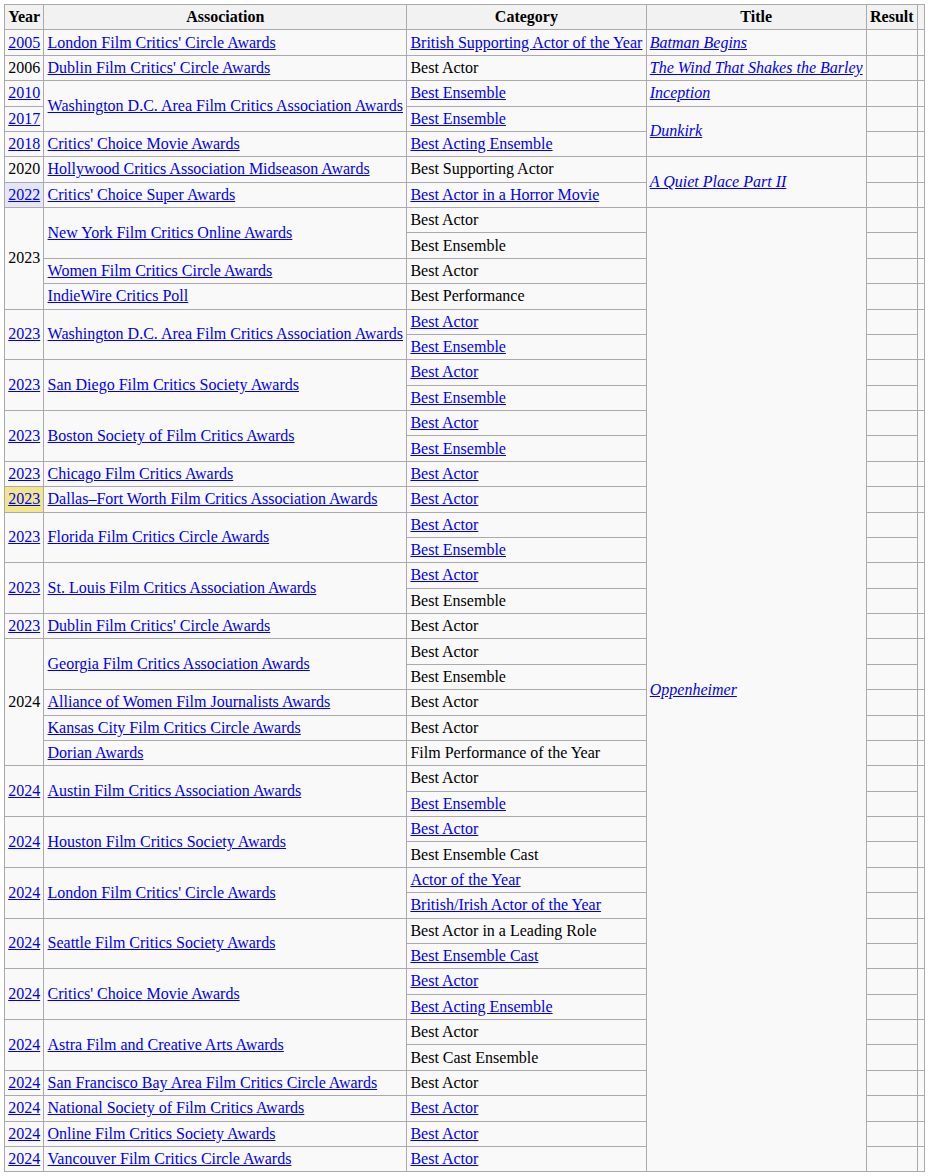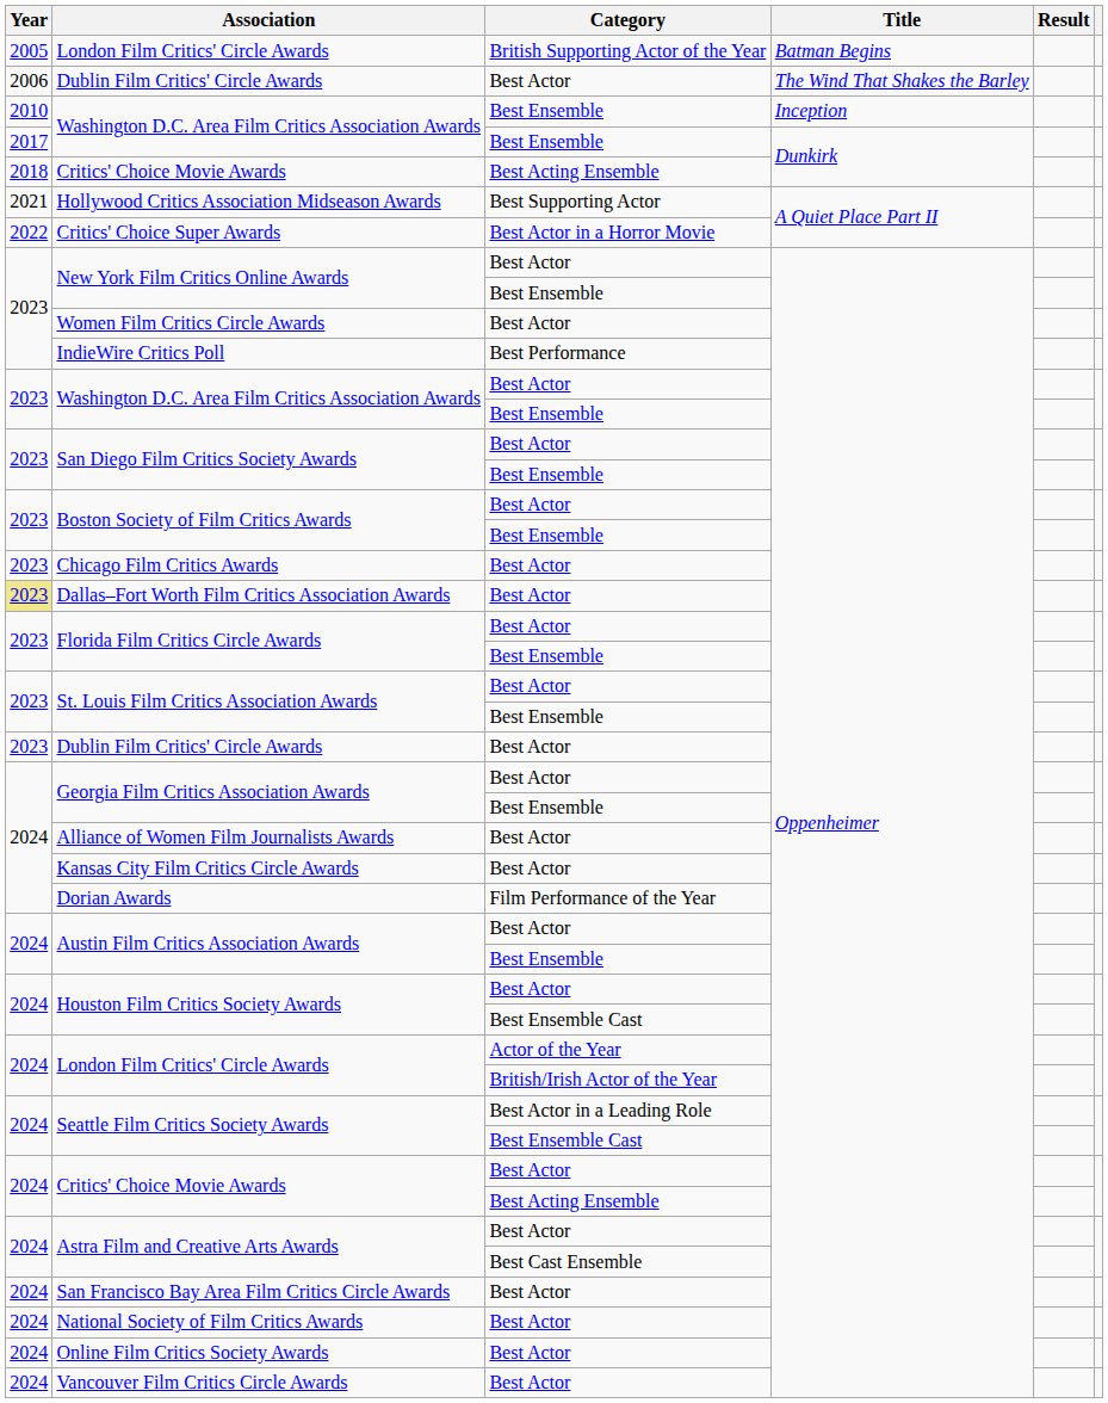Hollywood Critics Association Midseason Awards | Year: 2020 -> 2021
Critics' Choice Super Awards | Year: lavender background -> no background
